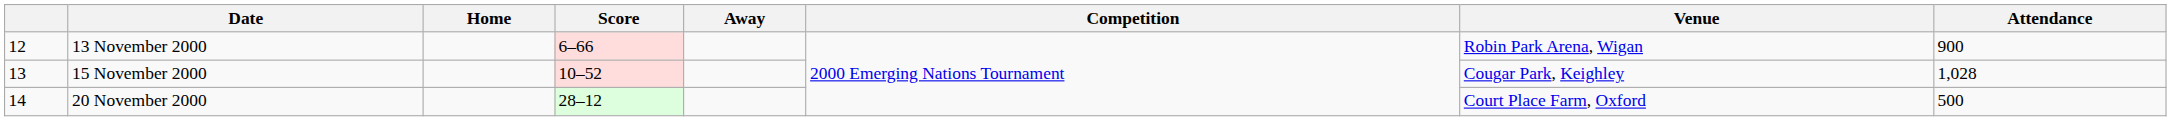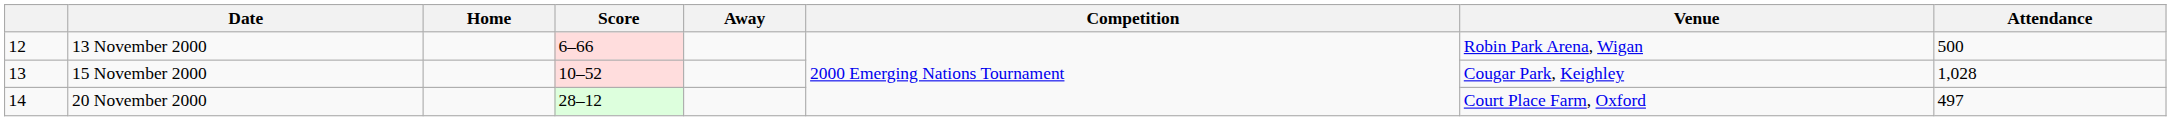13 November 2000 | Attendance: 900 -> 500
20 November 2000 | Attendance: 500 -> 497
